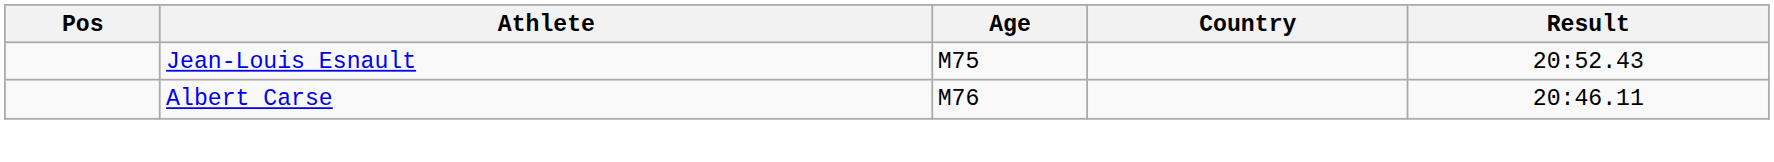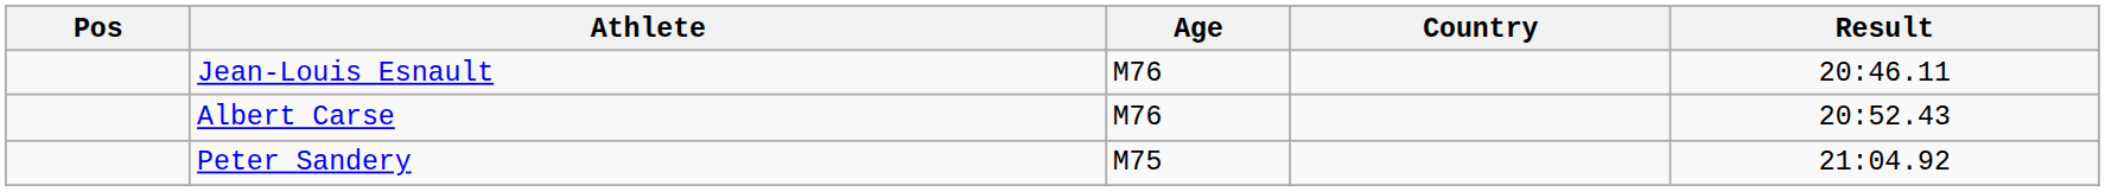Jean-Louis Esnault | Age: M75 -> M76
Jean-Louis Esnault | Result: 20:52.43 -> 20:46.11
Albert Carse | Result: 20:46.11 -> 20:52.43
+ row: Peter Sandery | M75 | 21:04.92
